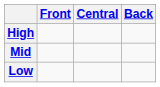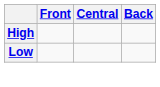- row: Mid
